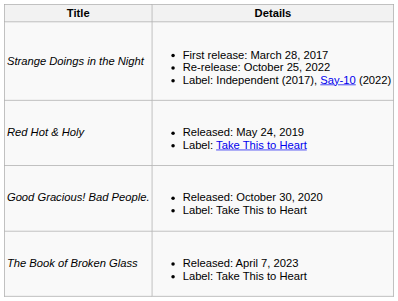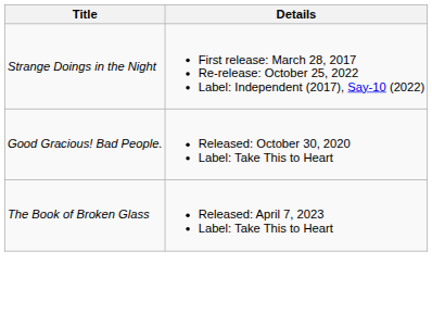- row: Red Hot & Holy | Released: May 24, 2019 Label: Take This to Heart
